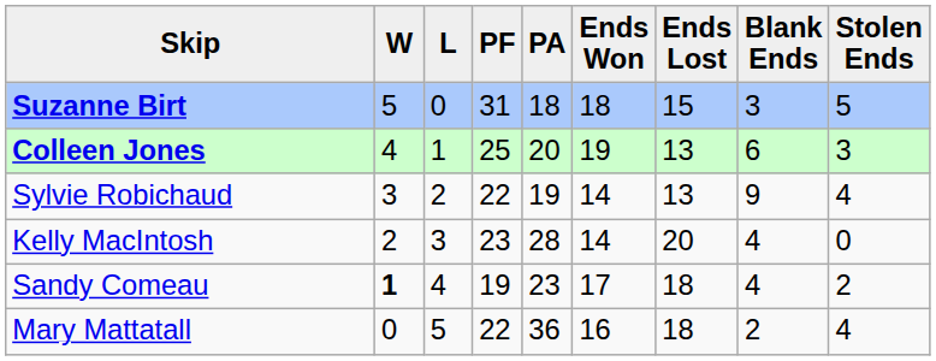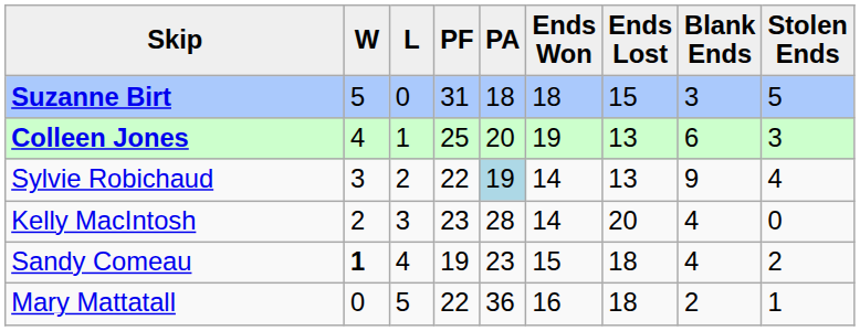Sylvie Robichaud | PA: no background -> lightblue background
Sandy Comeau | Ends Won: 17 -> 15
Mary Mattatall | Stolen Ends: 4 -> 1
